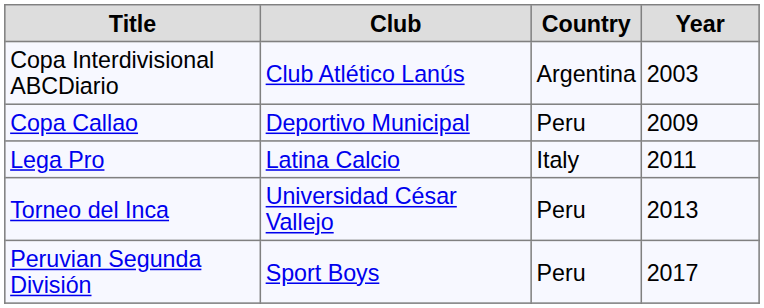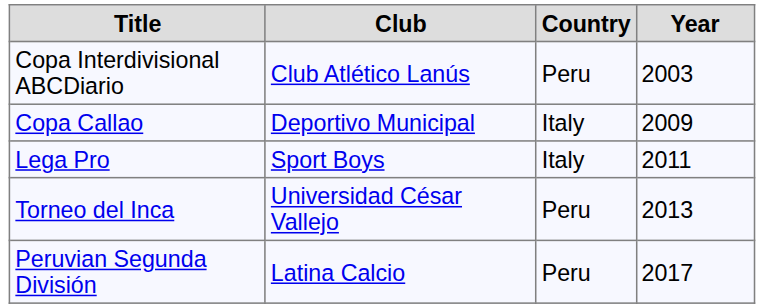Copa Interdivisional ABCDiario | Country: Argentina -> Peru
Copa Callao | Country: Peru -> Italy
Lega Pro | Club: Latina Calcio -> Sport Boys
Peruvian Segunda División | Club: Sport Boys -> Latina Calcio
